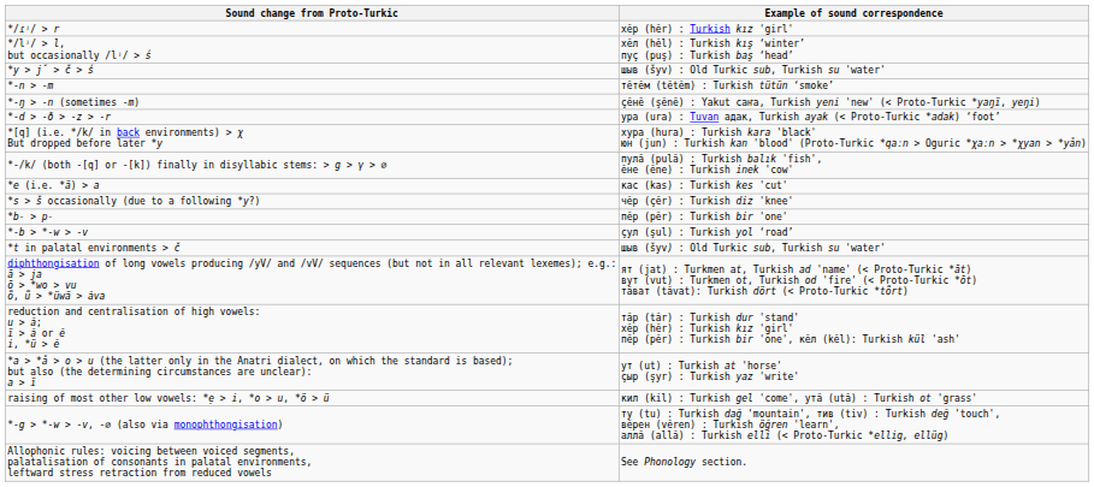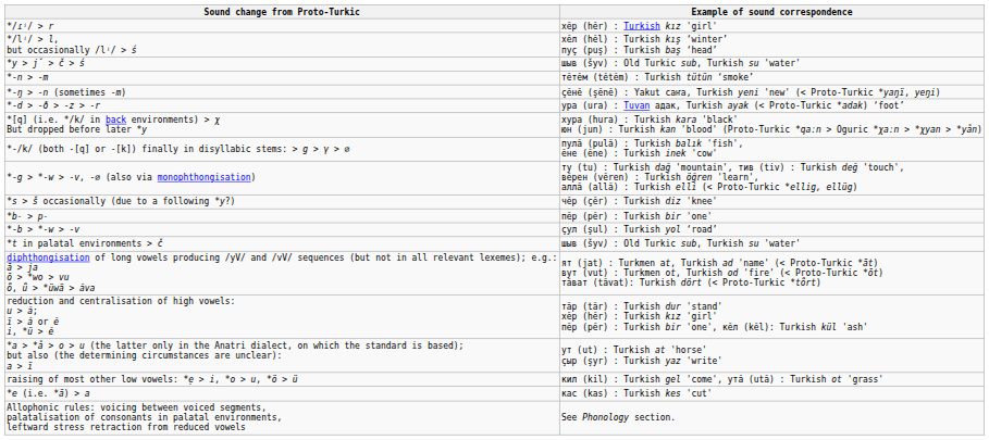rows swapped: *-g > *-w > -v, -∅ (also via monophthongisation) <-> *e (i.e. *ä) > a
